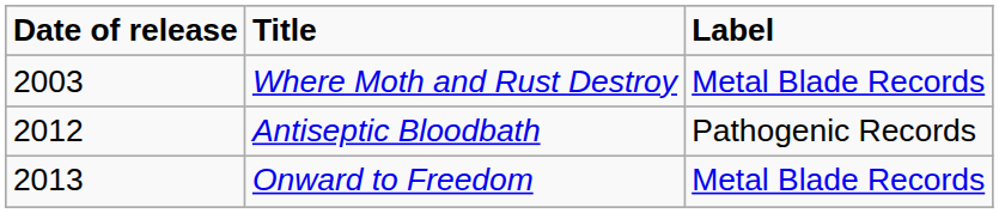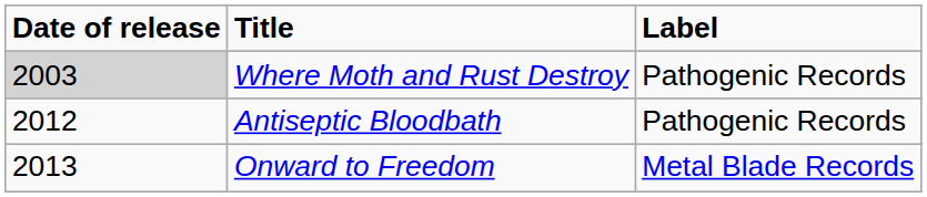Where Moth and Rust Destroy | Date of release: no background -> lightgrey background
Where Moth and Rust Destroy | Label: Metal Blade Records -> Pathogenic Records
